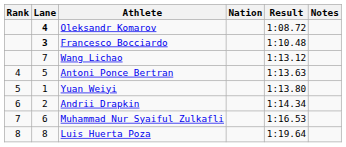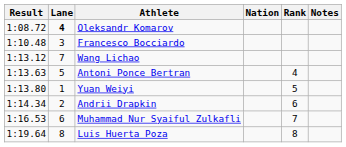columns swapped: Rank <-> Result
Francesco Bocciardo | Lane: bold -> normal
